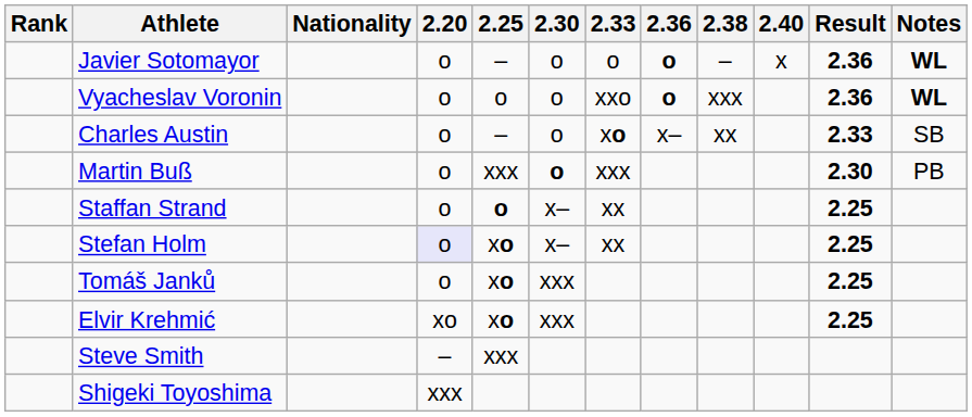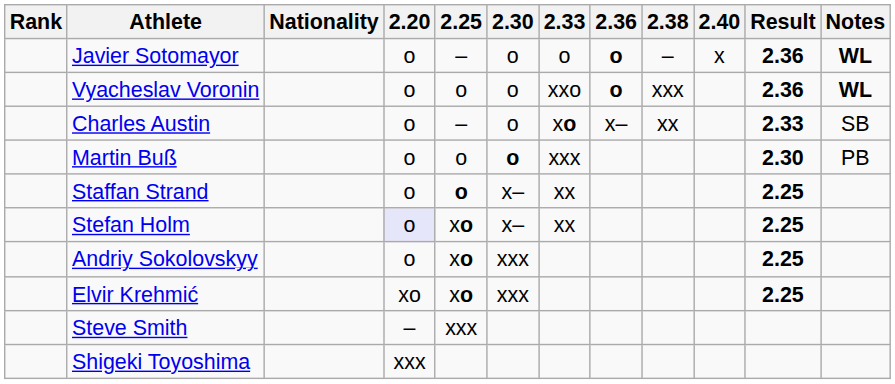Martin Buß | 2.25: xxx -> o
- row: Tomáš Janků | o | xo | xxx | 2.25
+ row: Andriy Sokolovskyy | o | xo | xxx | 2.25
